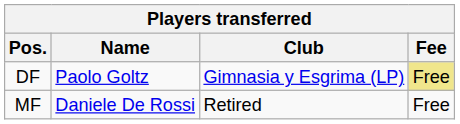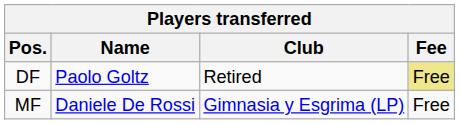DF | Club: Gimnasia y Esgrima (LP) -> Retired
MF | Club: Retired -> Gimnasia y Esgrima (LP)
